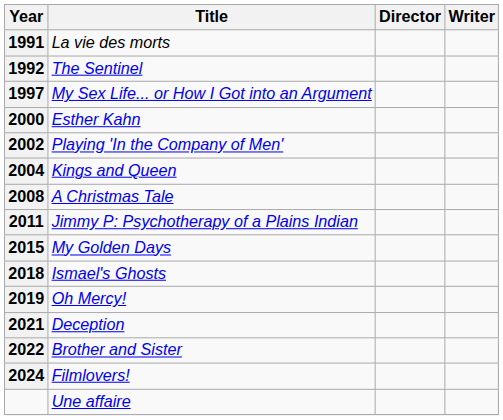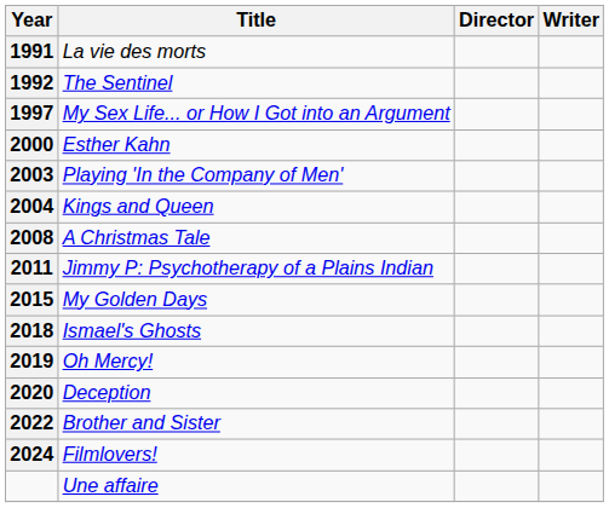Playing 'In the Company of Men' | Year: 2002 -> 2003
Deception | Year: 2021 -> 2020
